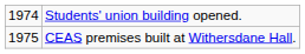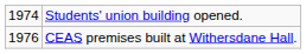CEAS premises built at Withersdane Hall. | column 1: 1975 -> 1976
